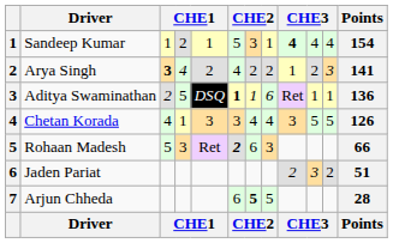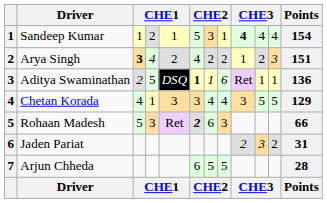Arya Singh | Points: 141 -> 151
Chetan Korada | Points: 126 -> 129
Jaden Pariat | Points: 51 -> 31
Arjun Chheda | column 7: bold -> normal
